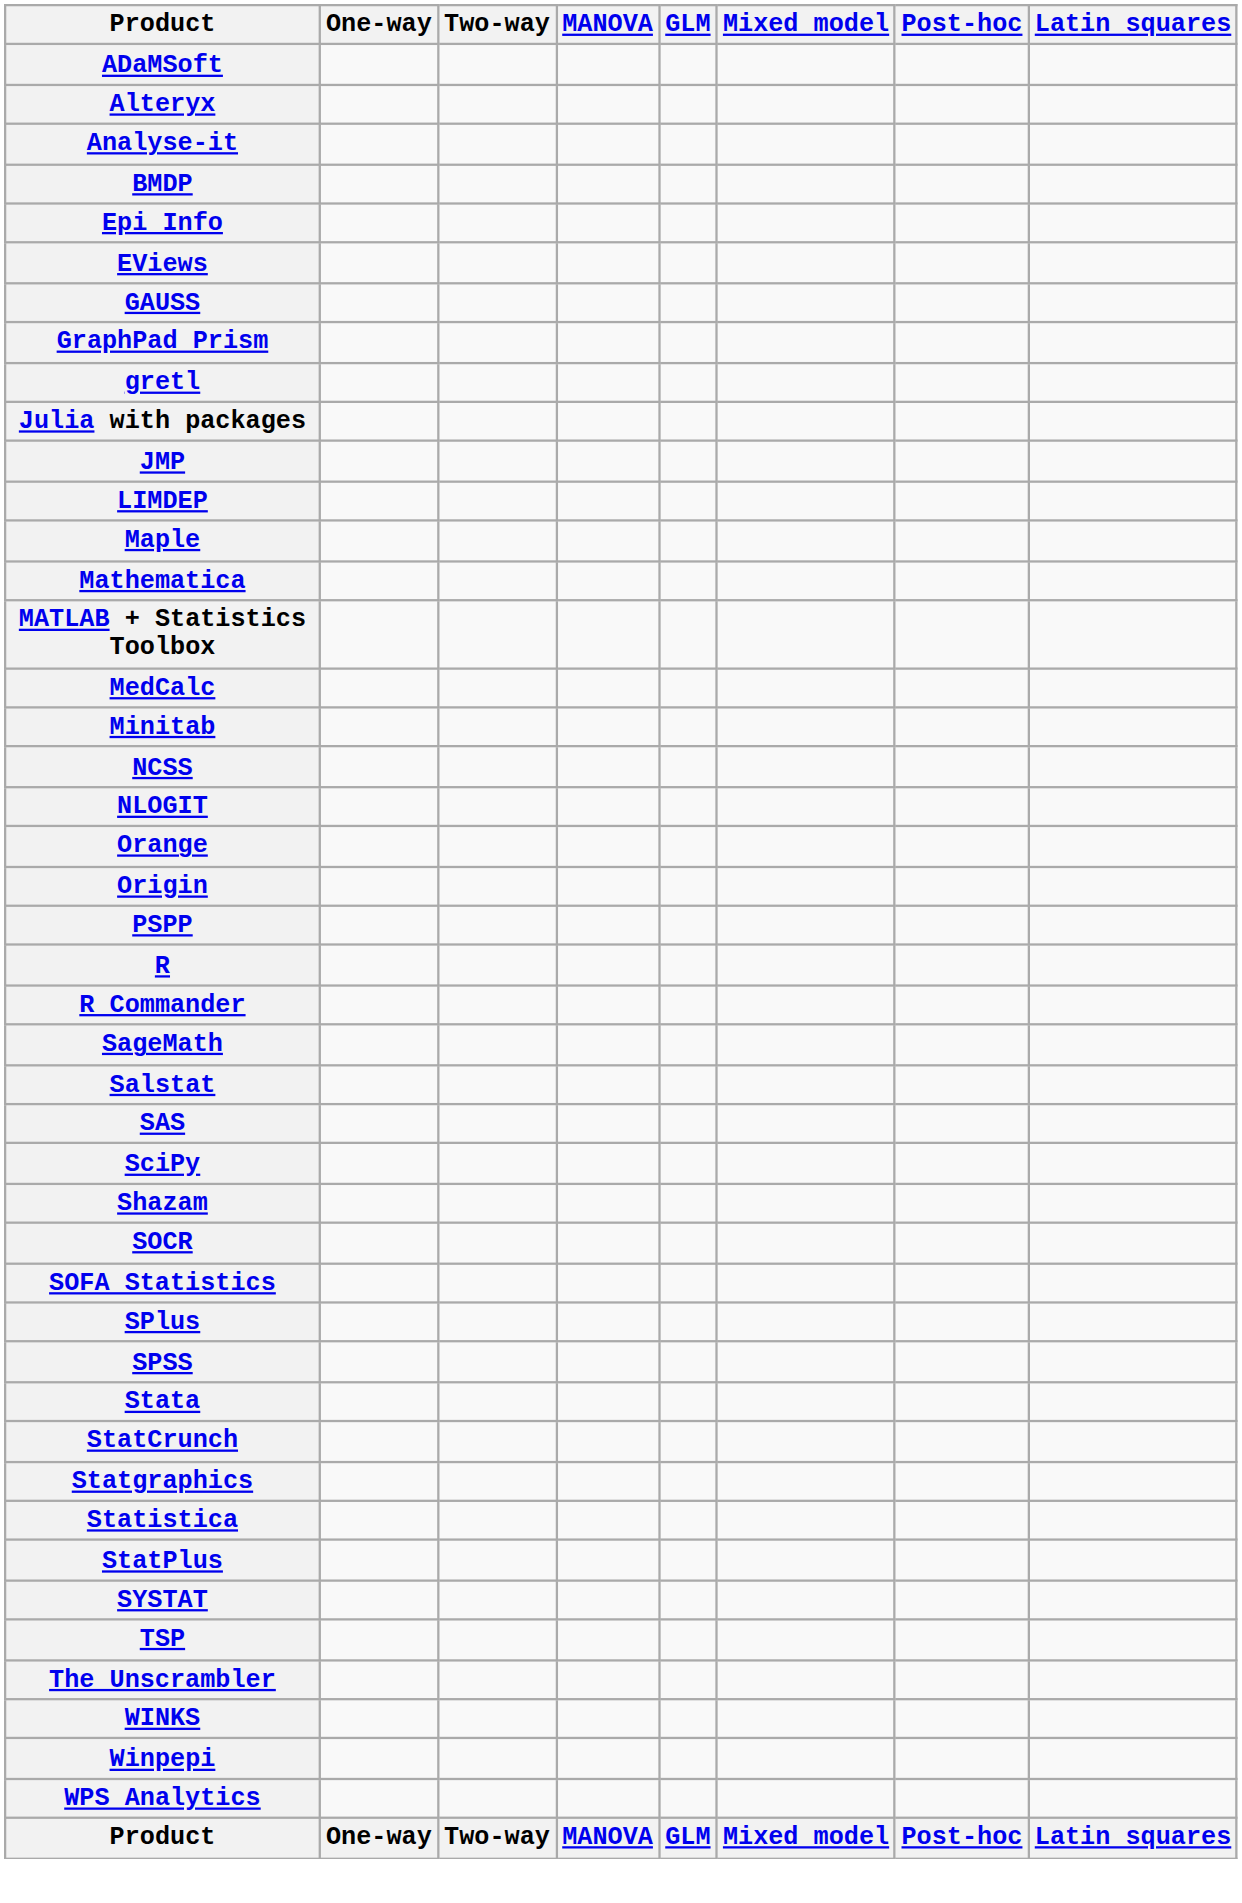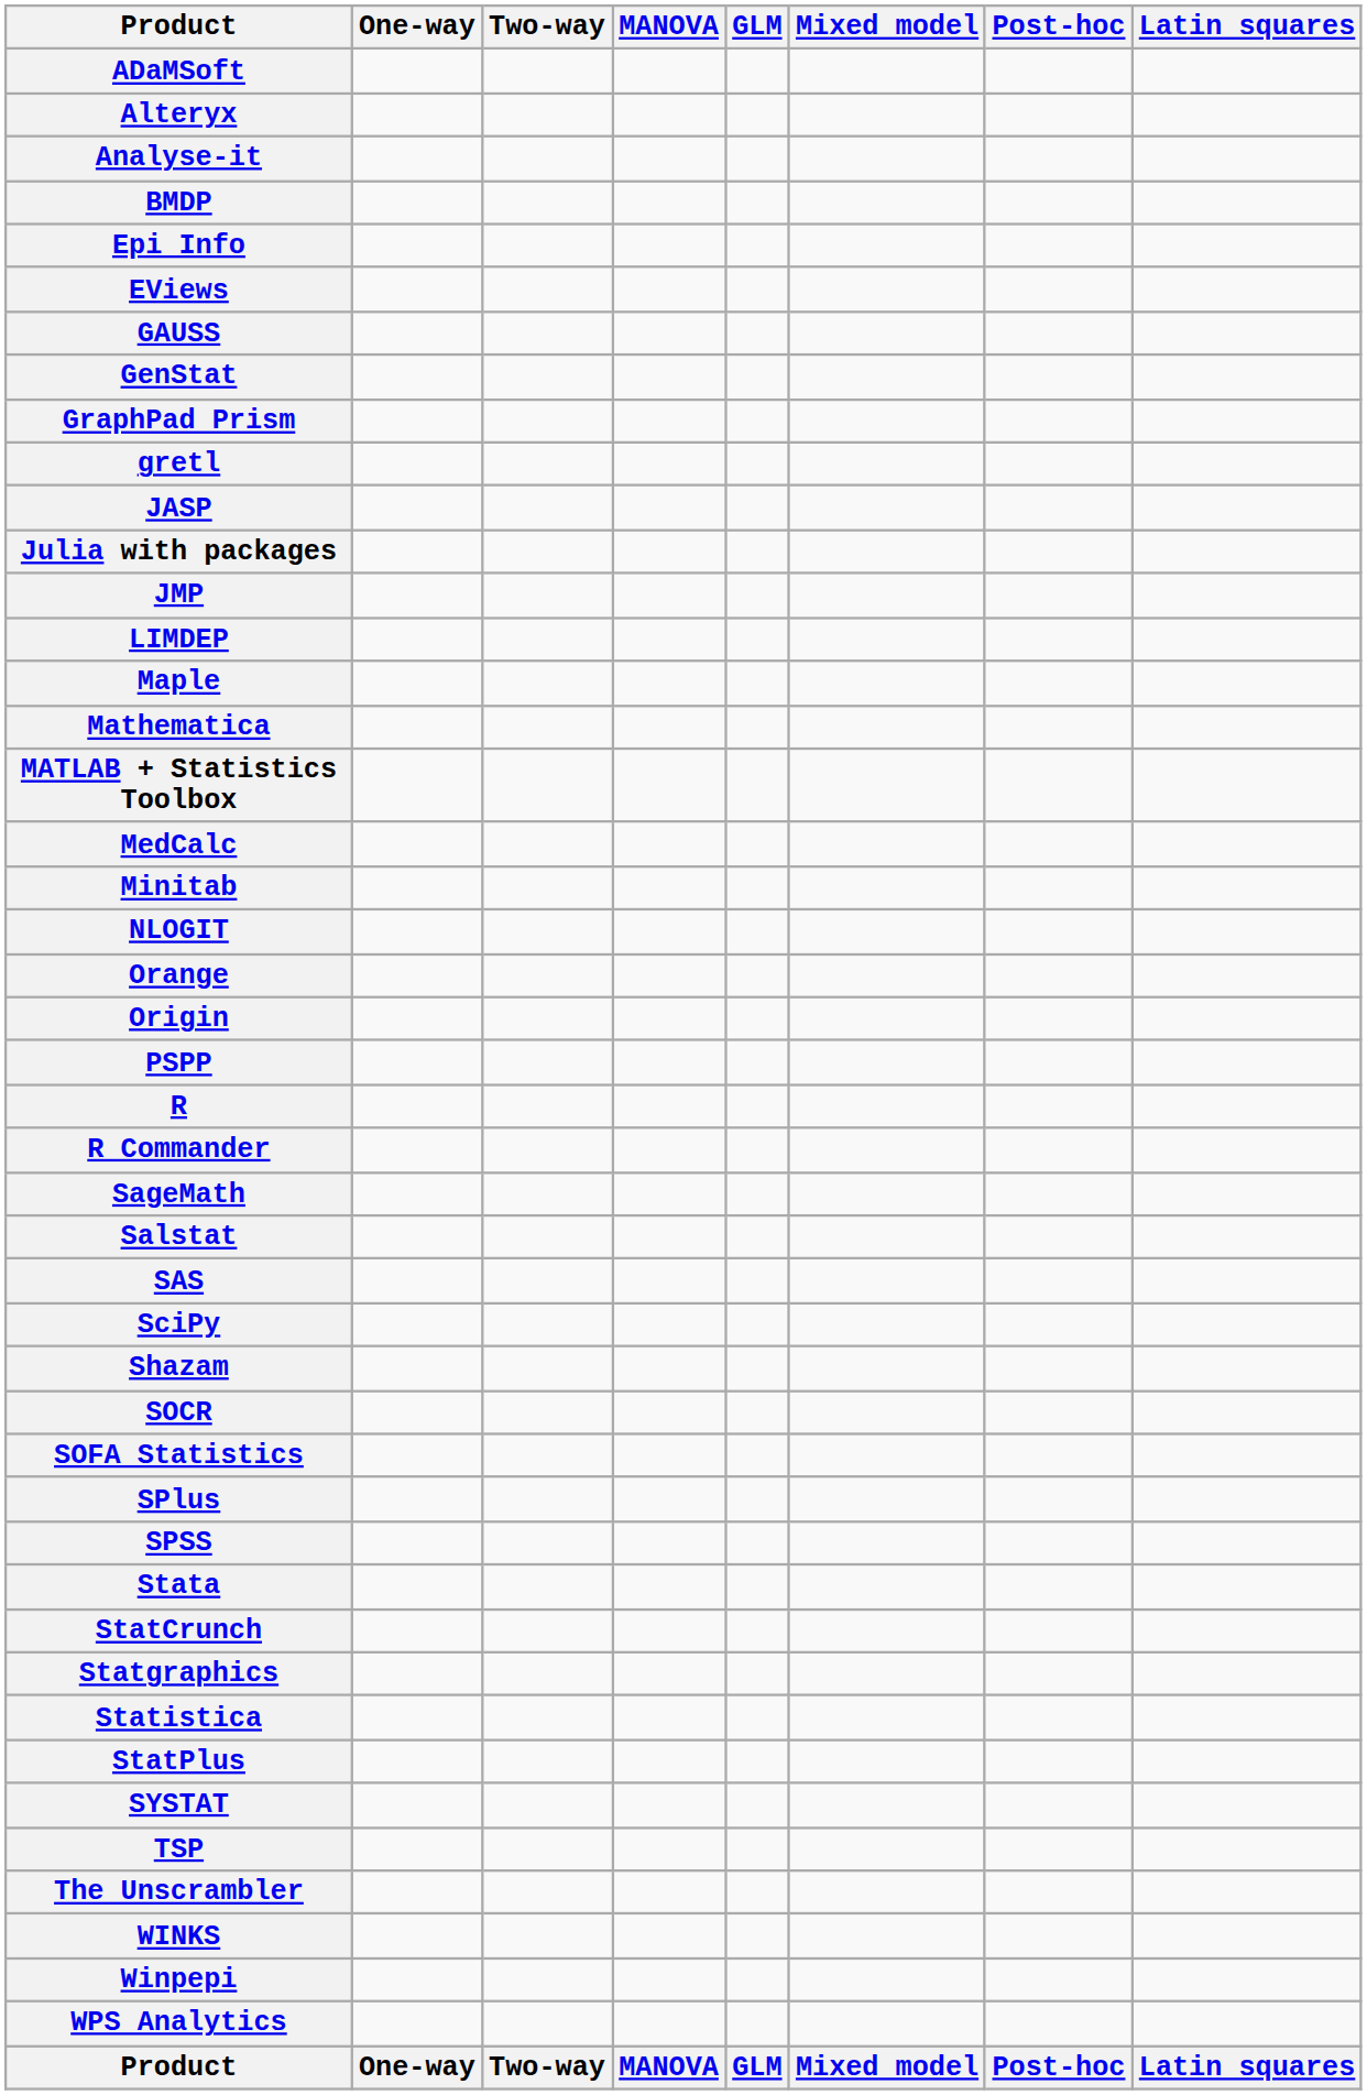+ row: GenStat
+ row: JASP
- row: NCSS
